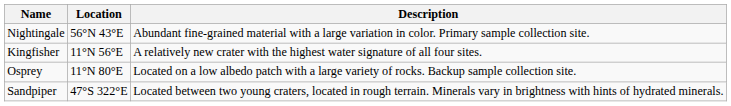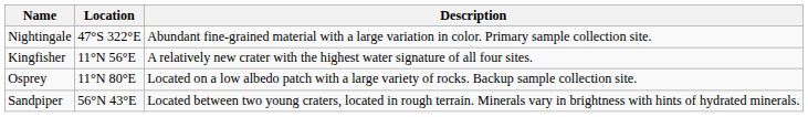Nightingale | Location: 56°N 43°E -> 47°S 322°E
Sandpiper | Location: 47°S 322°E -> 56°N 43°E
